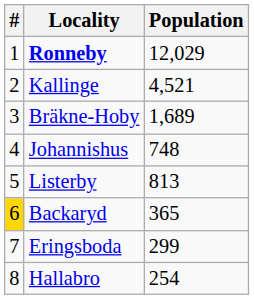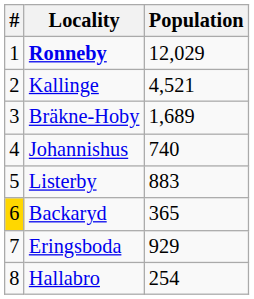Johannishus | Population: 748 -> 740
Listerby | Population: 813 -> 883
Eringsboda | Population: 299 -> 929
